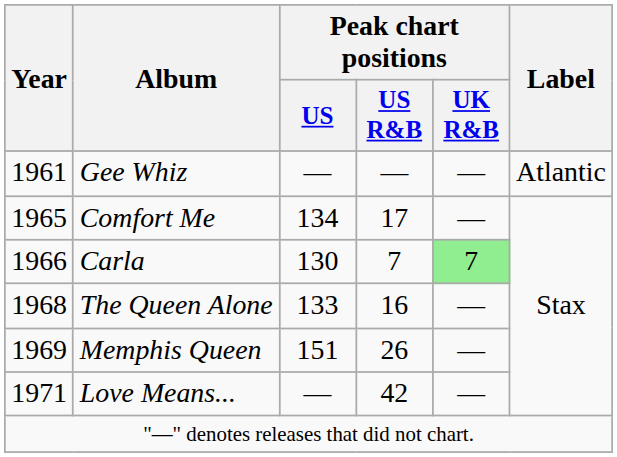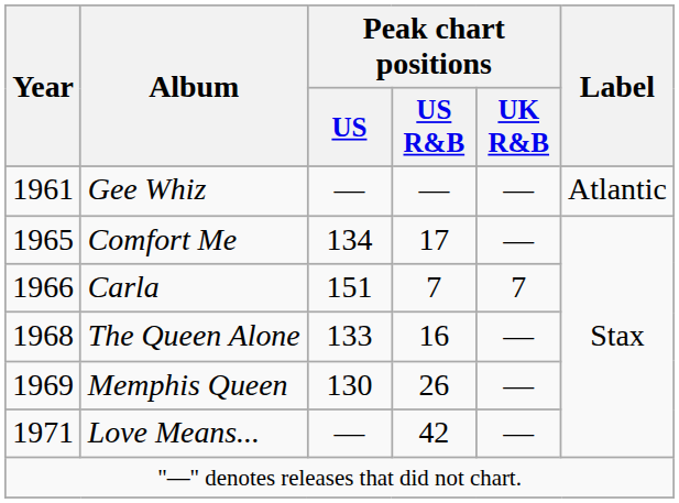Carla | Peak chart positions / US: 130 -> 151
Carla | Peak chart positions / UK R&B: lightgreen background -> no background
Memphis Queen | Peak chart positions / US: 151 -> 130
